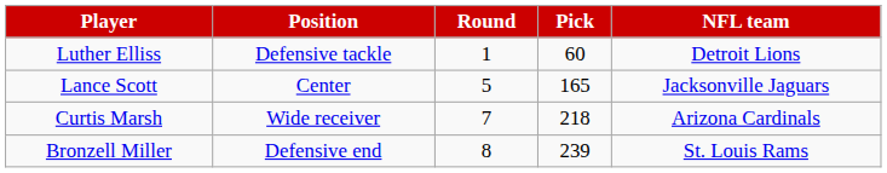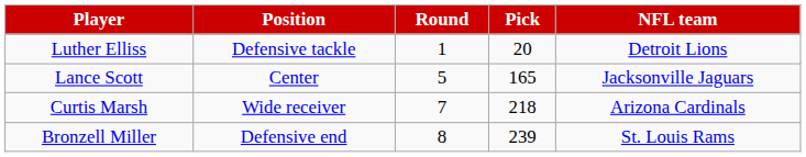Luther Elliss | Pick: 60 -> 20
